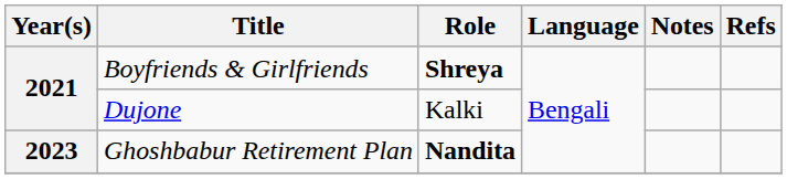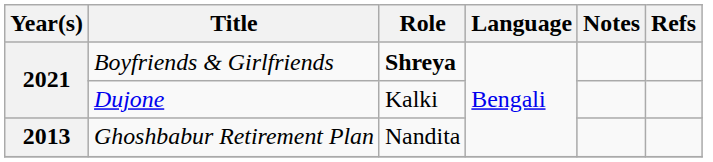Ghoshbabur Retirement Plan | Year(s): 2023 -> 2013
Ghoshbabur Retirement Plan | Role: bold -> normal
